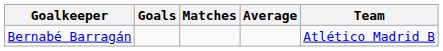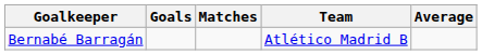columns swapped: Average <-> Team
